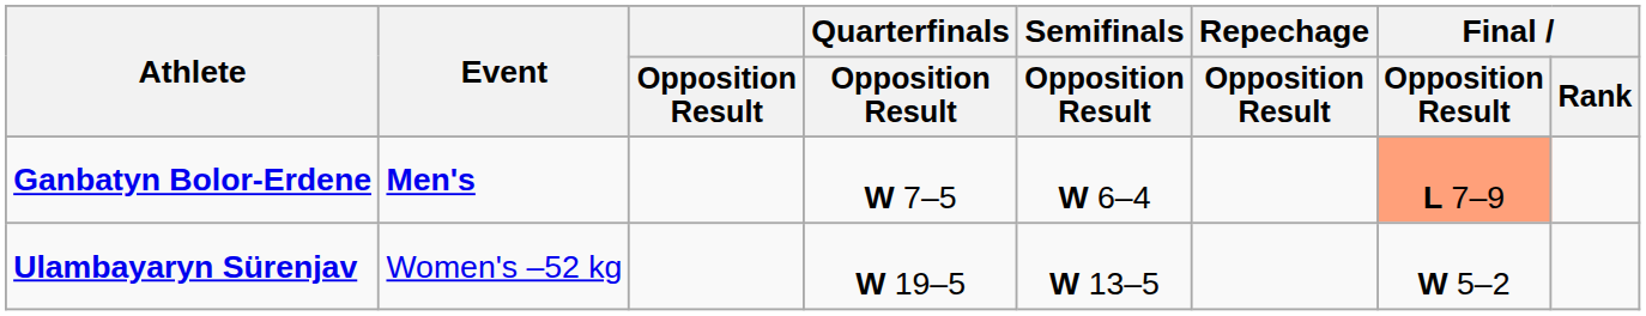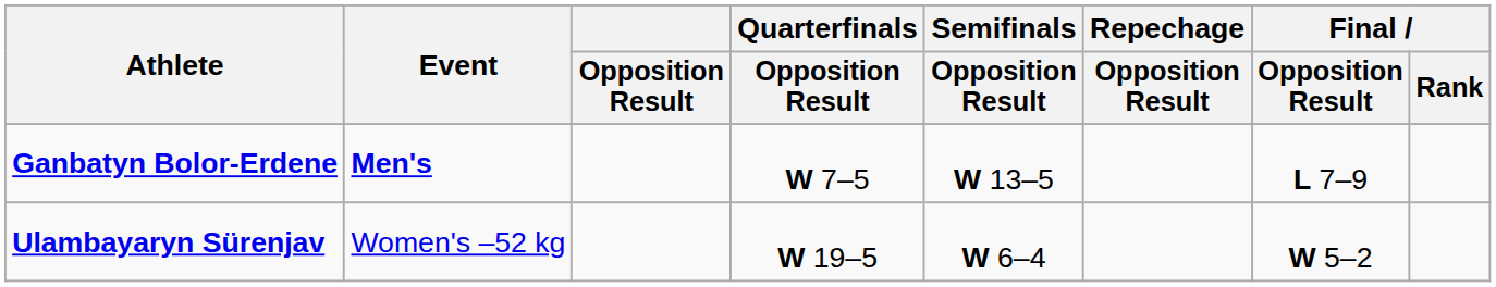Ganbatyn Bolor-Erdene | Semifinals / Opposition Result: W 6–4 -> W 13–5
Ganbatyn Bolor-Erdene | Final / Opposition Result: lightsalmon background -> no background
Ulambayaryn Sürenjav | Semifinals / Opposition Result: W 13–5 -> W 6–4
